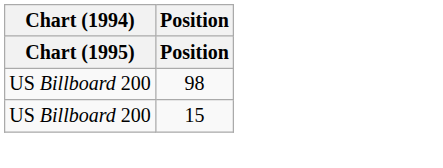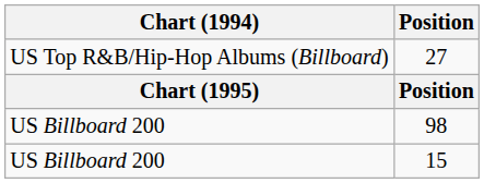+ row: US Top R&B/Hip-Hop Albums (Billboard) | 27
